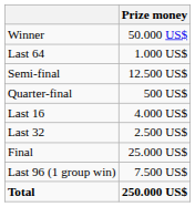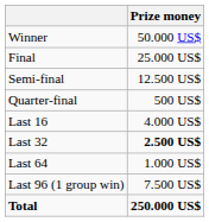rows swapped: Final <-> Last 64
Last 32 | Prize money: normal -> bold
